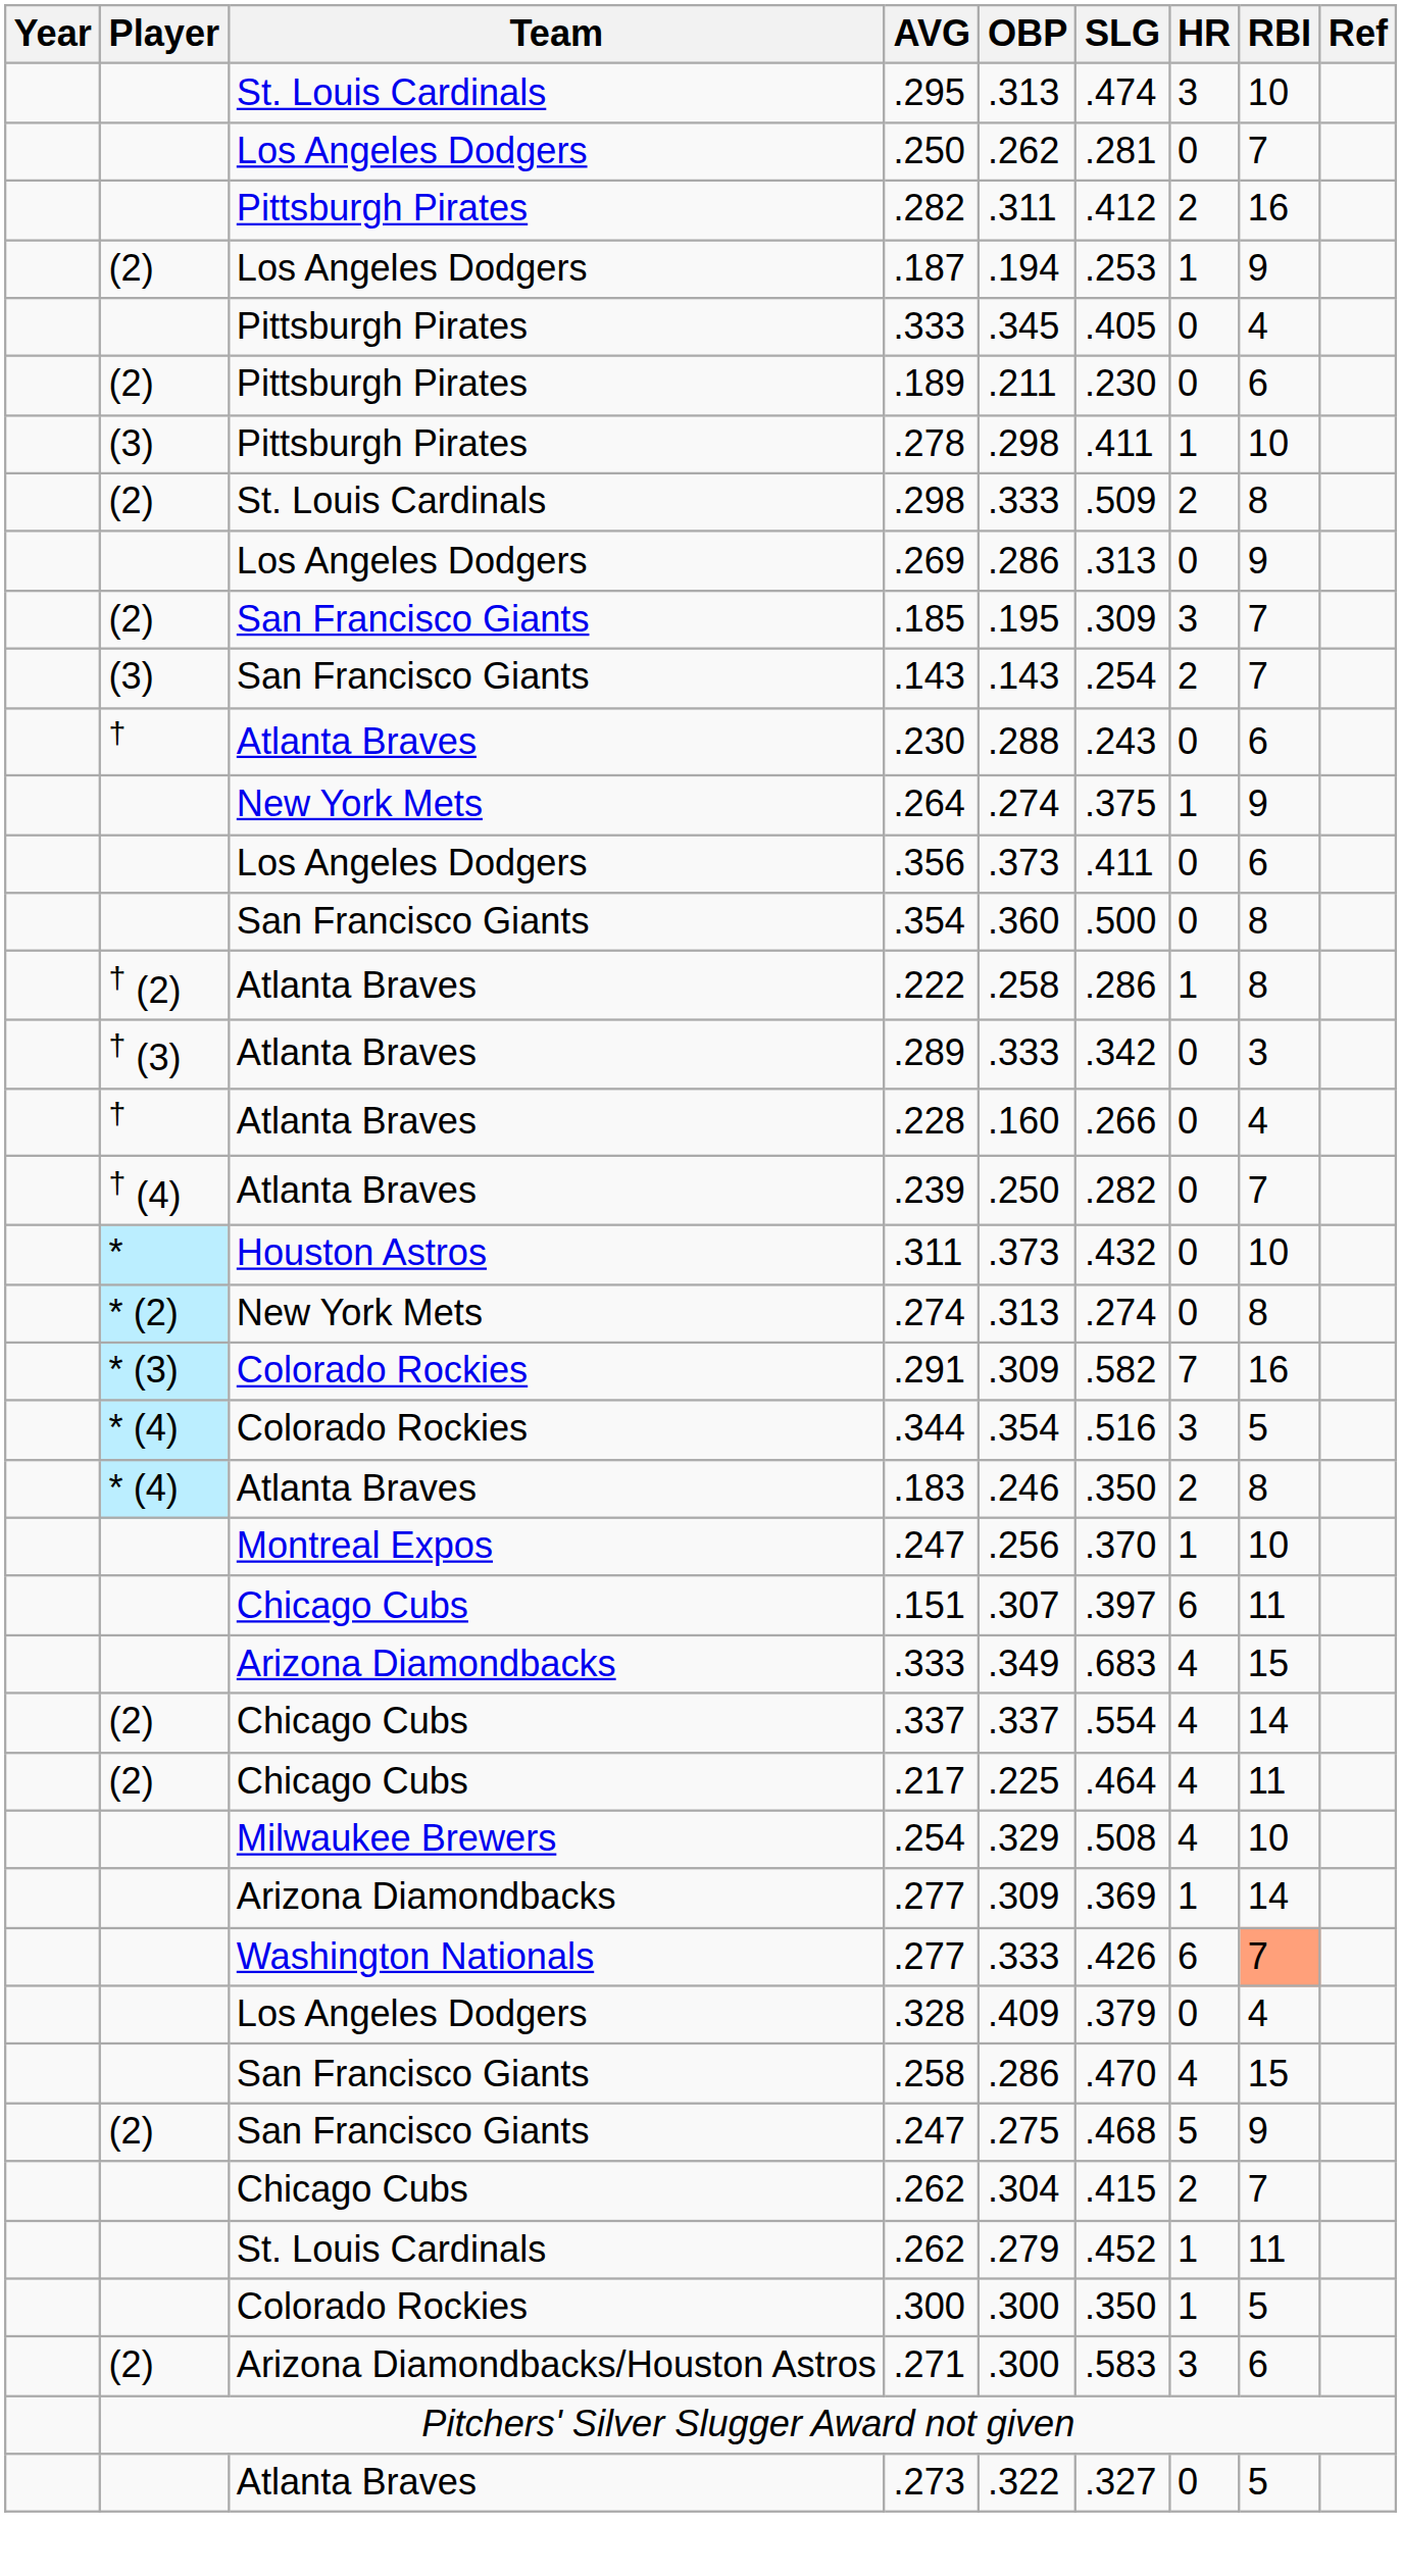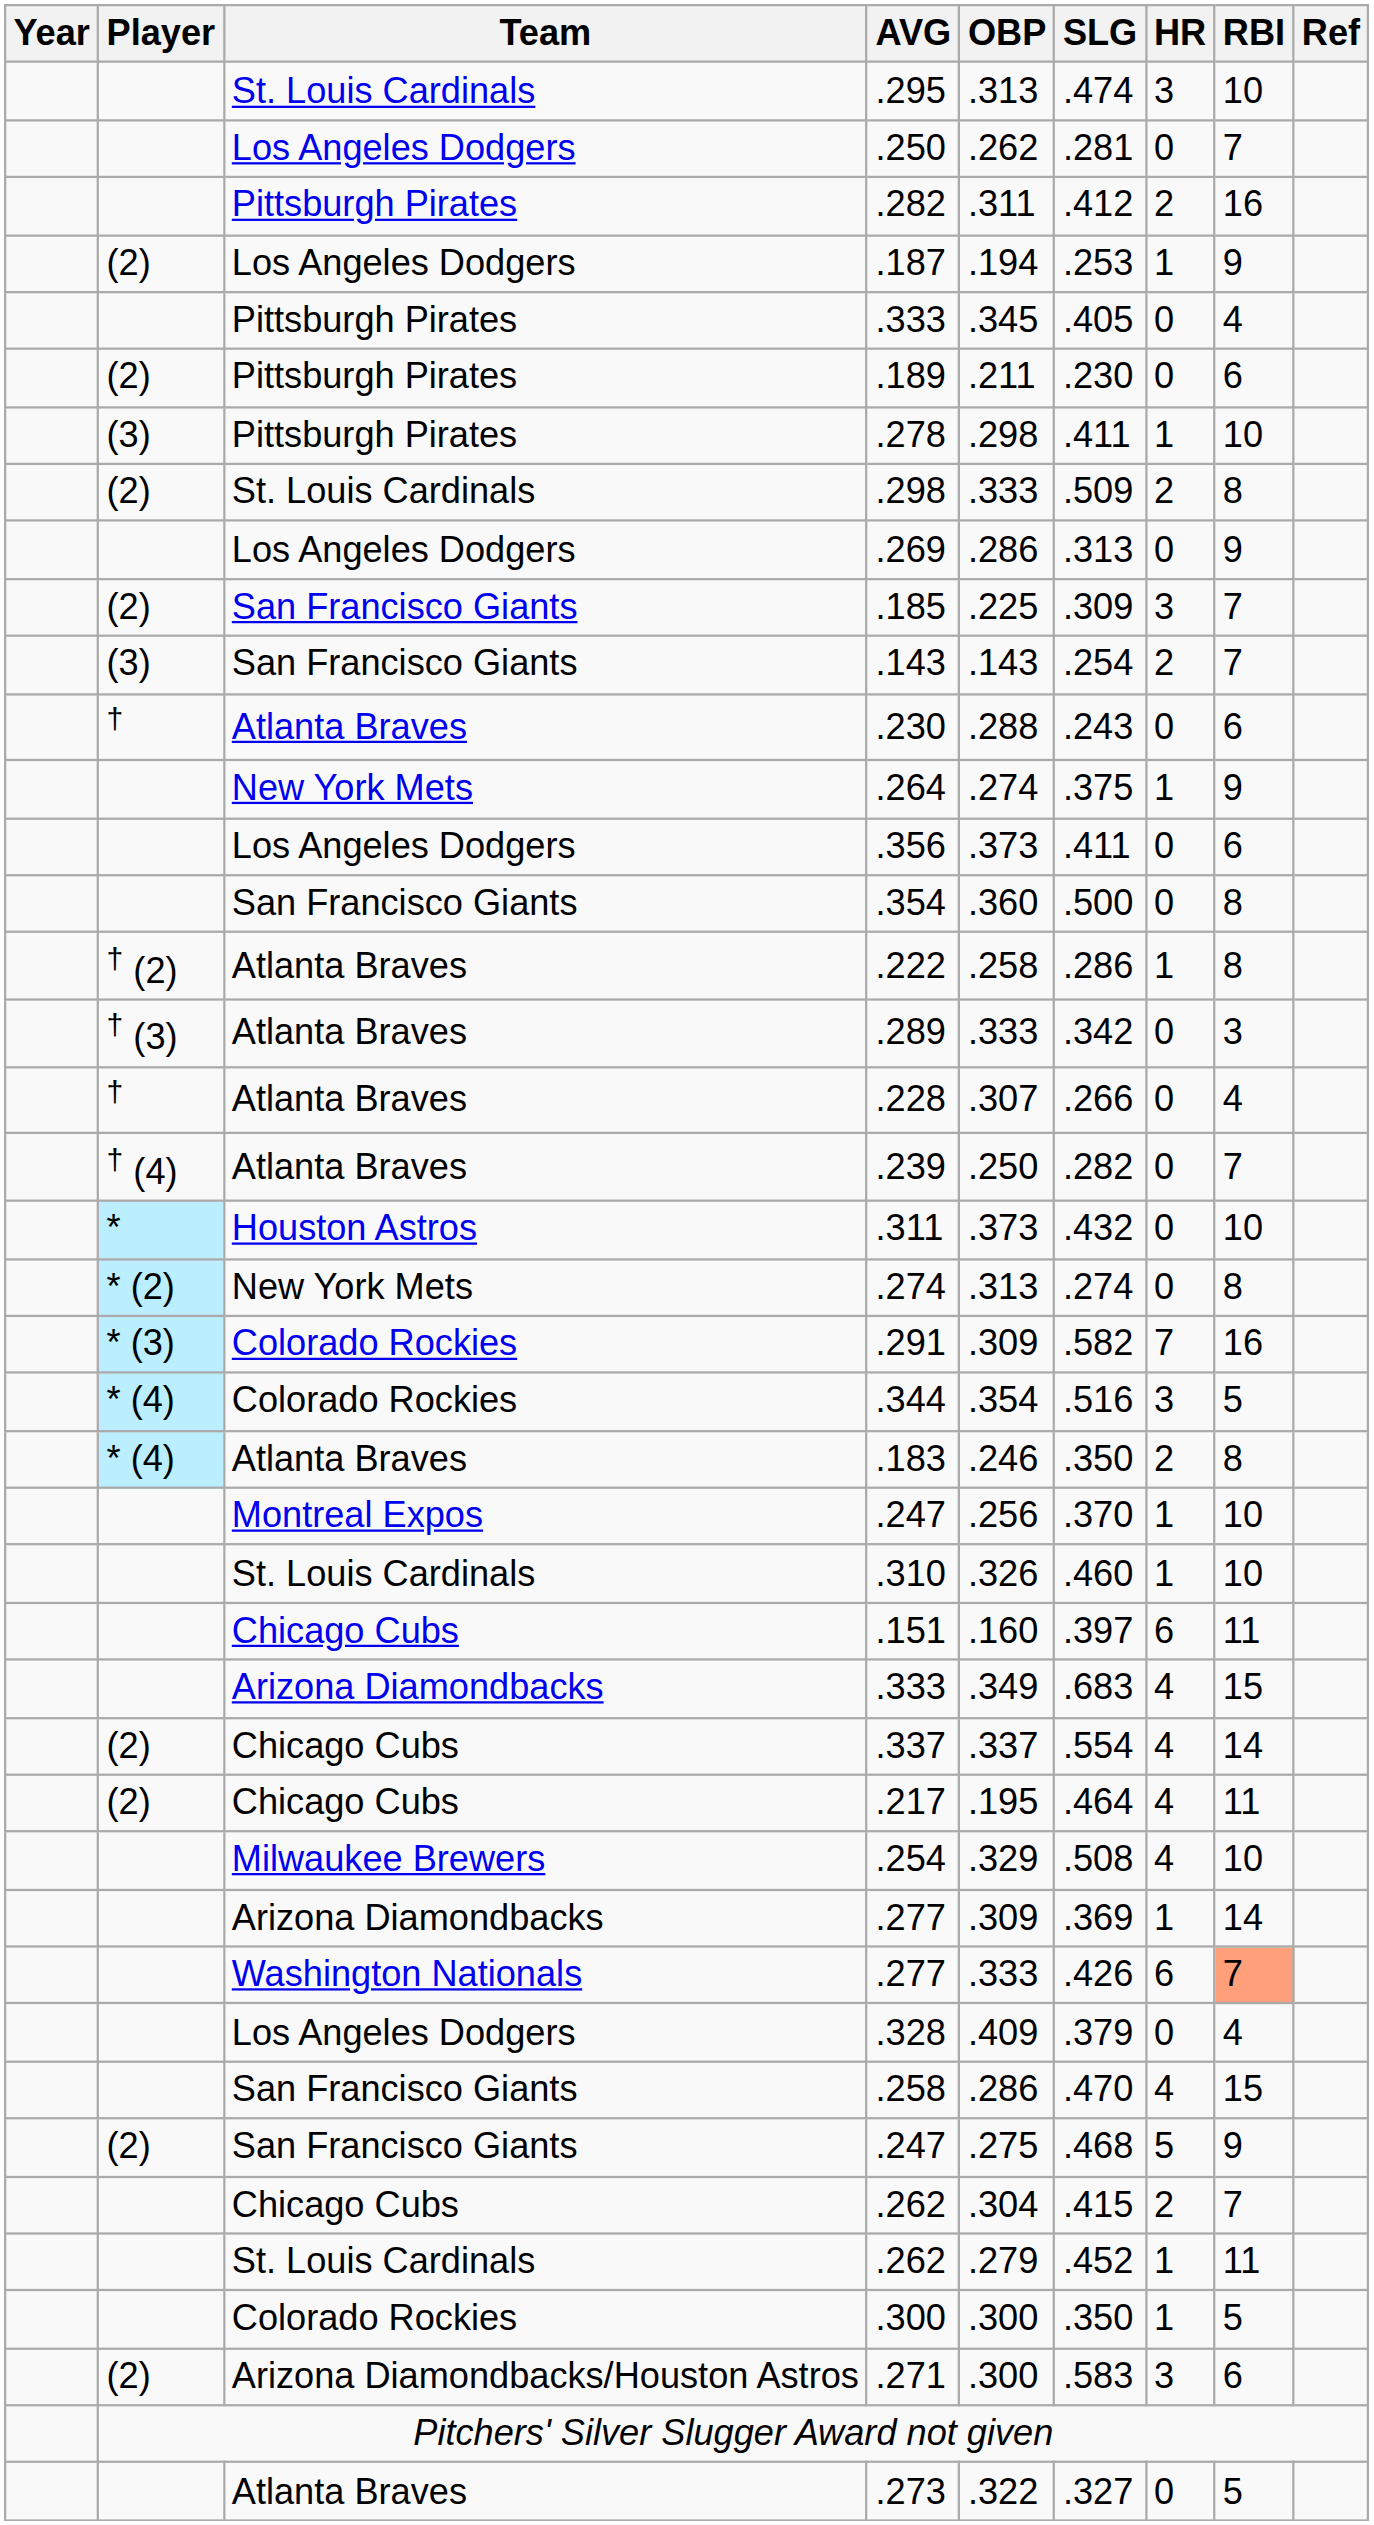.185 | OBP: .195 -> .225
.228 | OBP: .160 -> .307
+ row: St. Louis Cardinals | .310 | .326 | .460 | 1 | 10
.151 | OBP: .307 -> .160
.217 | OBP: .225 -> .195
